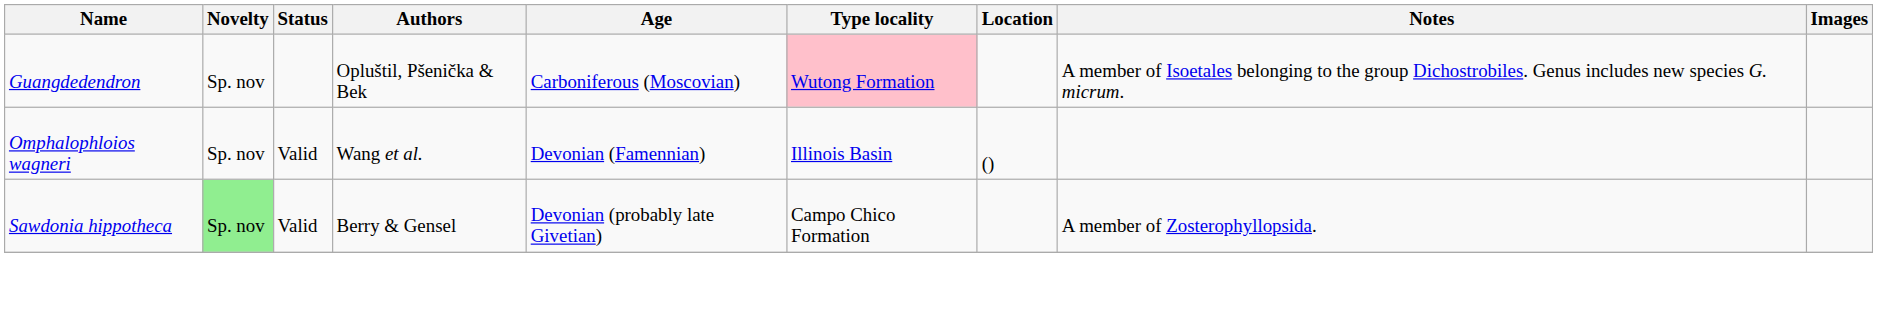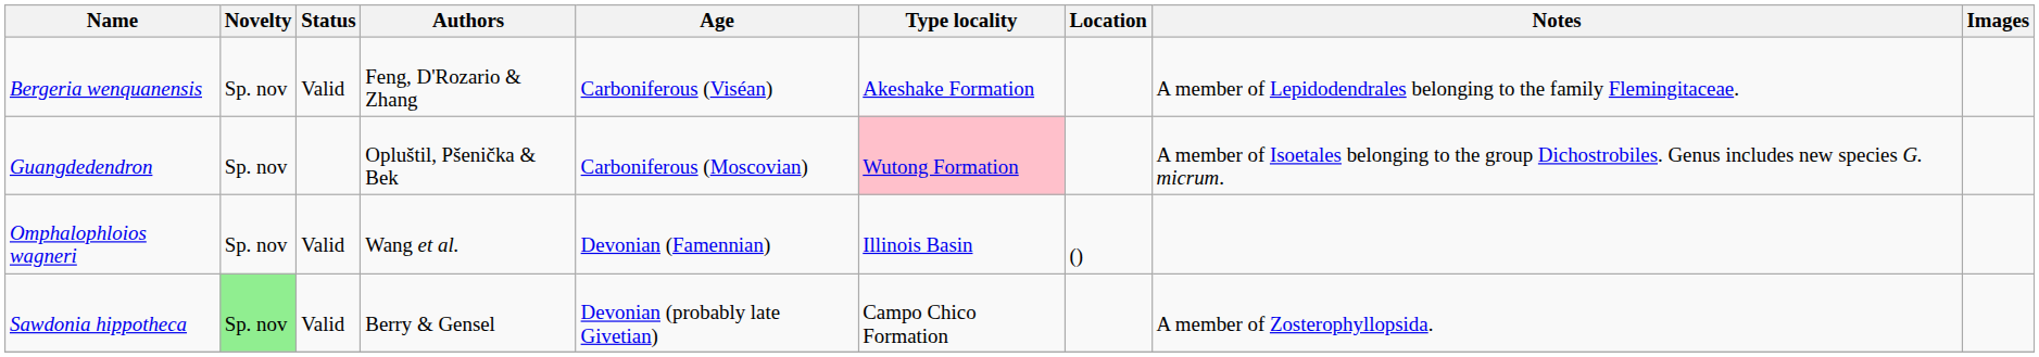+ row: Bergeria wenquanensis | Sp. nov | Valid | Feng, D'Rozario & Zhang | Carboniferous (Viséan) | Akeshake Formation | A member of Lepidodendrales belonging to the family Flemingitaceae.
